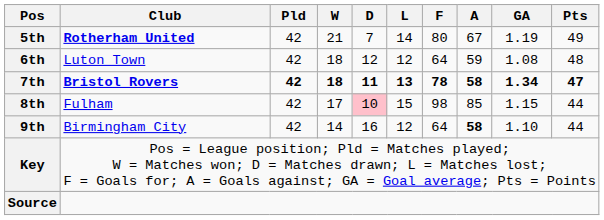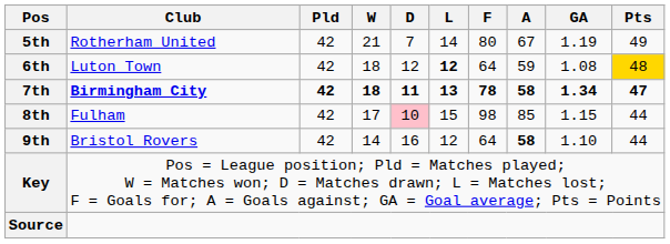5th | Club: bold -> normal
6th | L: normal -> bold
6th | Pts: no background -> gold background
7th | Club: Bristol Rovers -> Birmingham City
9th | Club: Birmingham City -> Bristol Rovers
